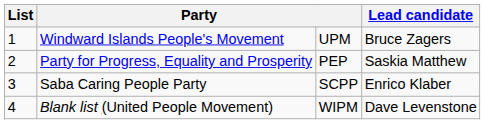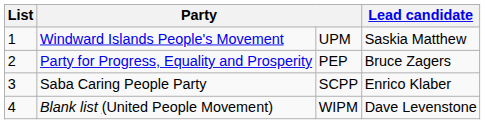Windward Islands People's Movement | Lead candidate: Bruce Zagers -> Saskia Matthew
Party for Progress, Equality and Prosperity | Lead candidate: Saskia Matthew -> Bruce Zagers
